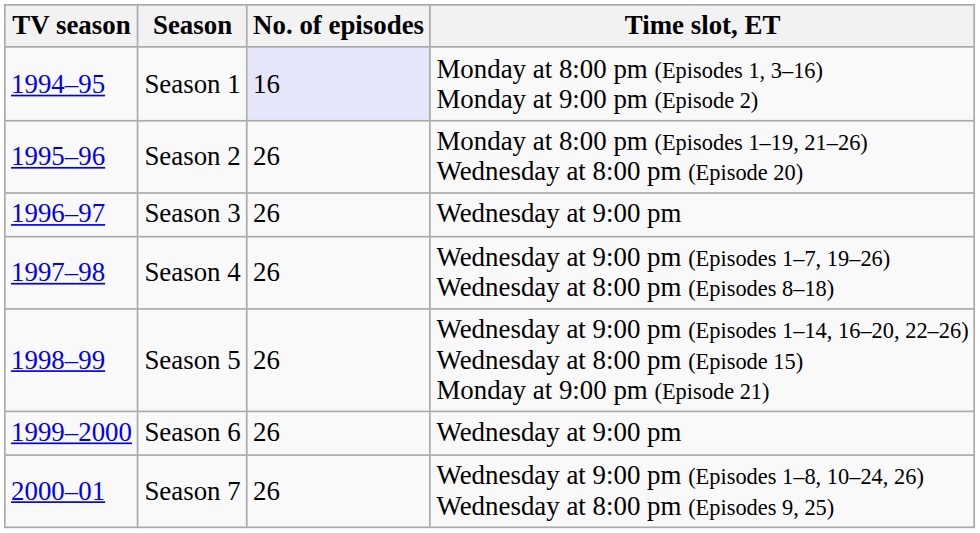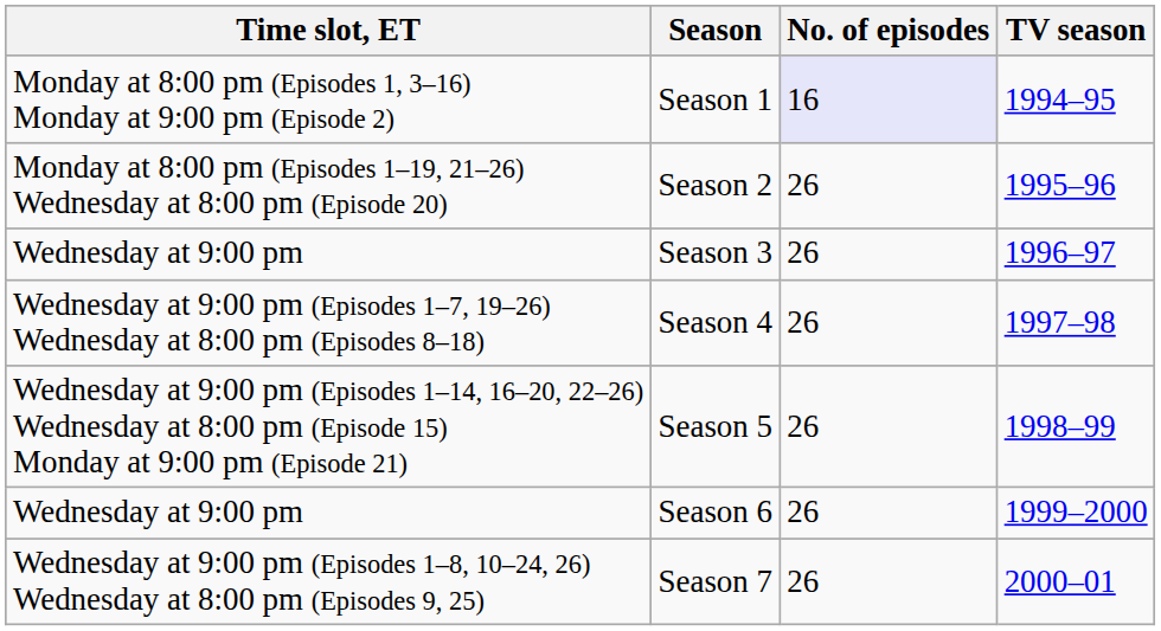columns swapped: TV season <-> Time slot, ET
